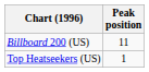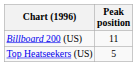Top Heatseekers (US) | Peak position: 1 -> 5
